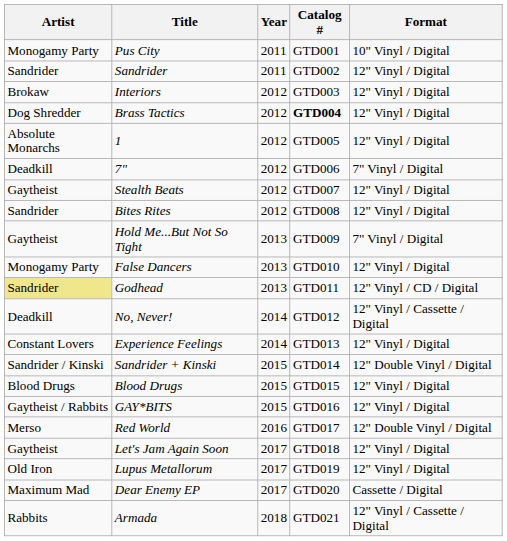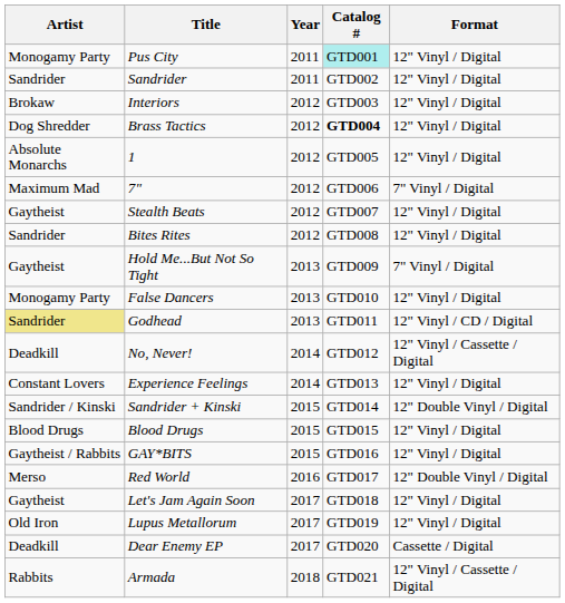Pus City | Catalog #: no background -> paleturquoise background
Pus City | Format: 10" Vinyl / Digital -> 12" Vinyl / Digital
7" | Artist: Deadkill -> Maximum Mad
Dear Enemy EP | Artist: Maximum Mad -> Deadkill
